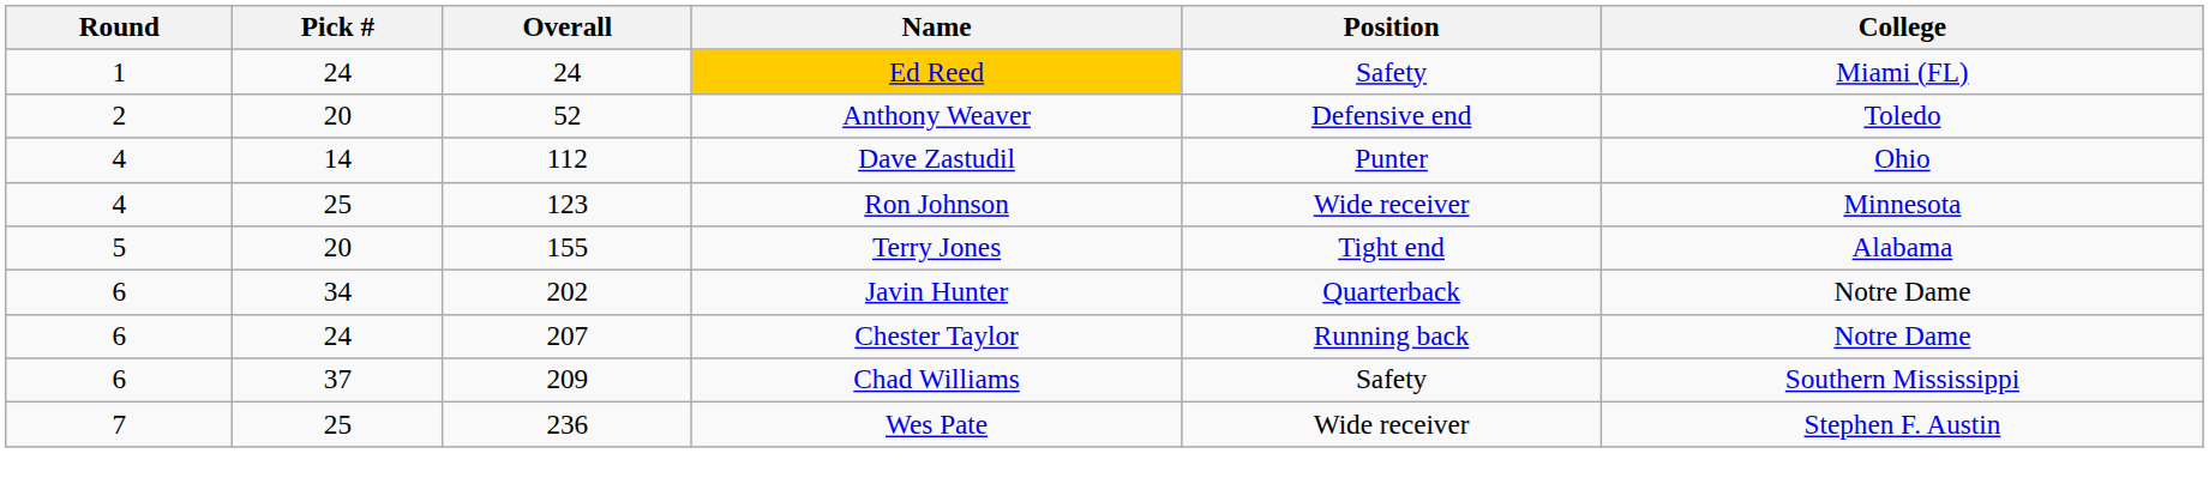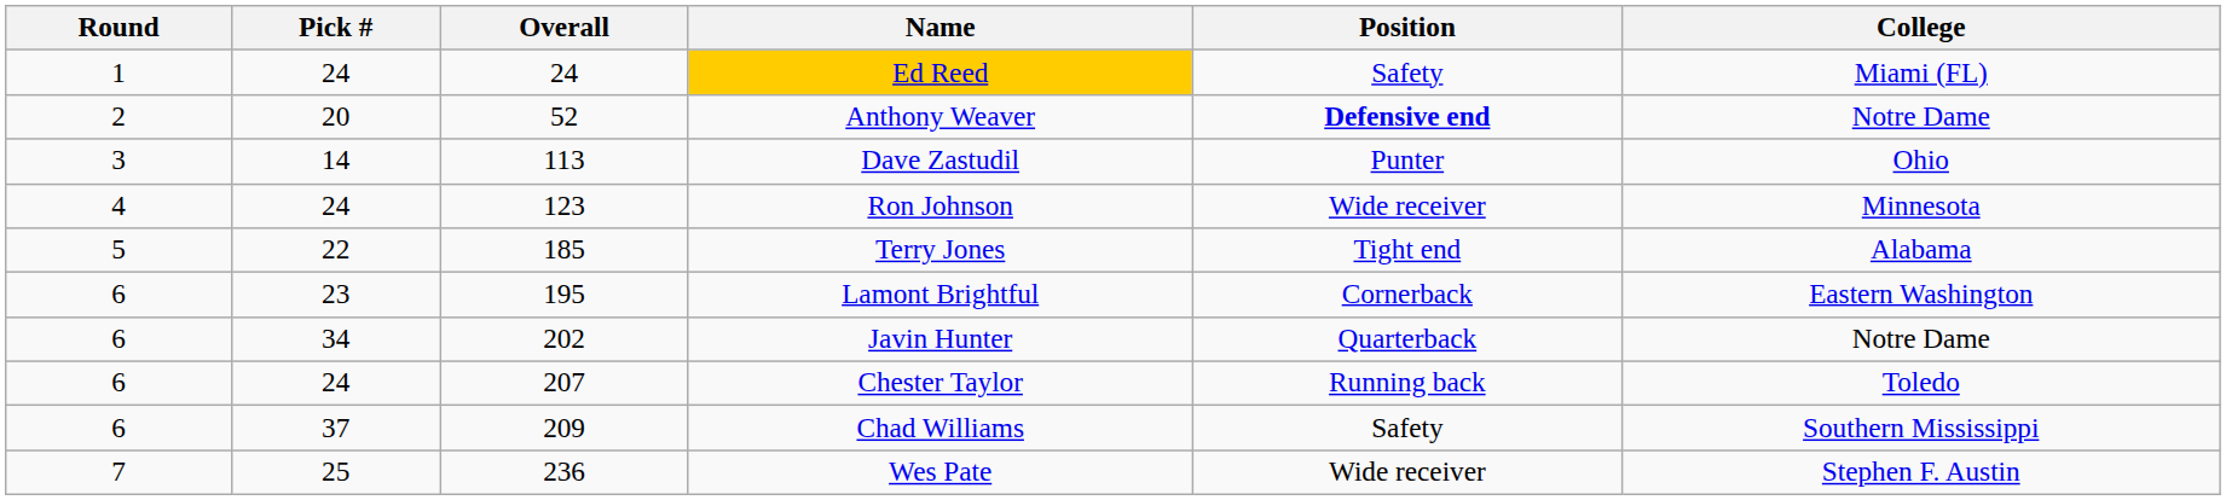Anthony Weaver | Position: normal -> bold
Anthony Weaver | College: Toledo -> Notre Dame
Dave Zastudil | Round: 4 -> 3
Dave Zastudil | Overall: 112 -> 113
Ron Johnson | Pick #: 25 -> 24
Terry Jones | Pick #: 20 -> 22
Terry Jones | Overall: 155 -> 185
+ row: 6 | 23 | 195 | Lamont Brightful | Cornerback | Eastern Washington
Chester Taylor | College: Notre Dame -> Toledo
